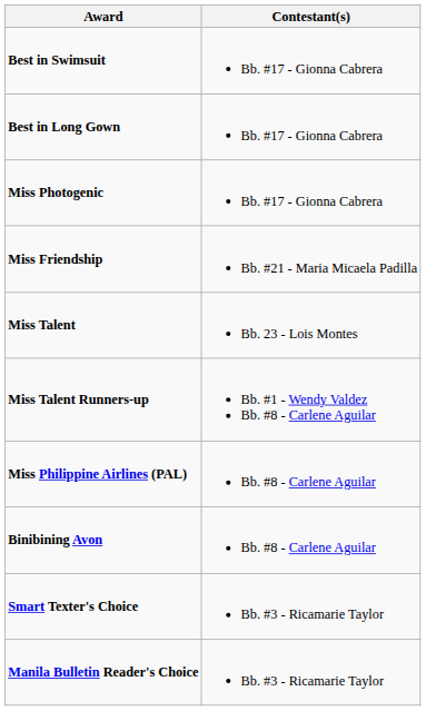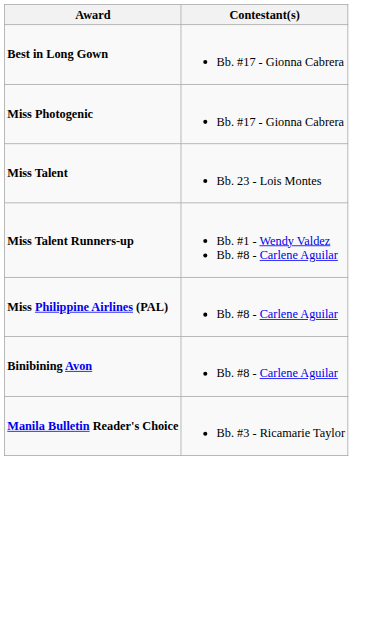- row: Best in Swimsuit | Bb. #17 - Gionna Cabrera
- row: Miss Friendship | Bb. #21 - Maria Micaela Padilla
- row: Smart Texter's Choice | Bb. #3 - Ricamarie Taylor
